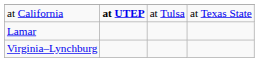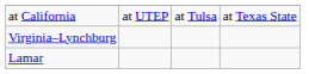at California | column 2: bold -> normal
rows swapped: Lamar <-> Virginia–Lynchburg
